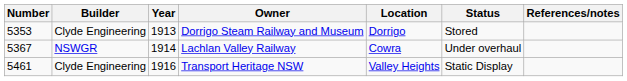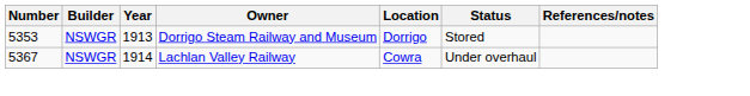Dorrigo Steam Railway and Museum | Builder: Clyde Engineering -> NSWGR
- row: 5461 | Clyde Engineering | 1916 | Transport Heritage NSW | Valley Heights | Static Display
